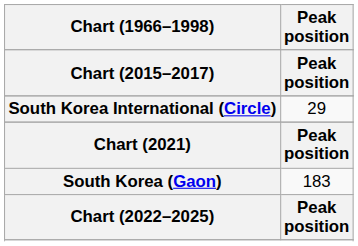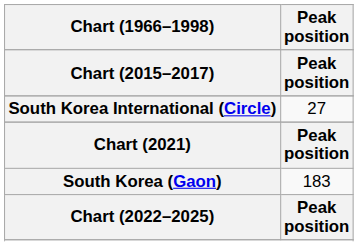South Korea International (Circle) | Peak position: 29 -> 27
